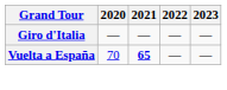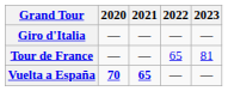+ row: Tour de France | — | — | 65 | 81
Vuelta a España | 2020: normal -> bold
